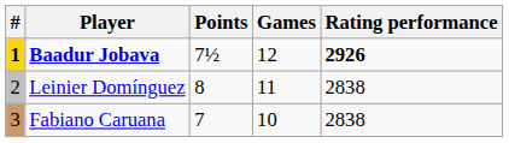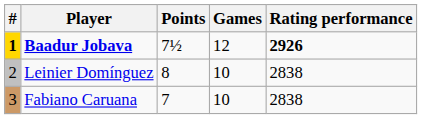Leinier Domínguez | Games: 11 -> 10
